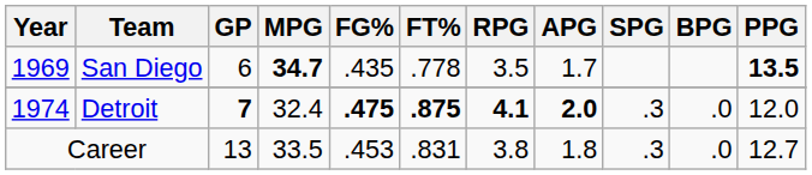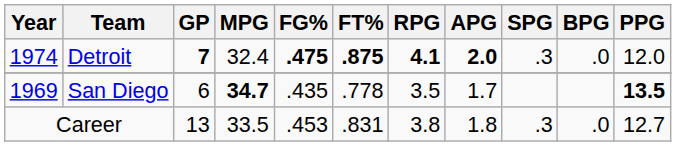rows swapped: San Diego <-> Detroit
